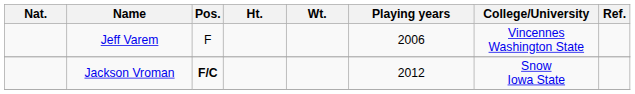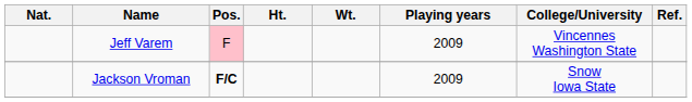Jeff Varem | Pos.: no background -> pink background
Jeff Varem | Playing years: 2006 -> 2009
Jackson Vroman | Playing years: 2012 -> 2009
